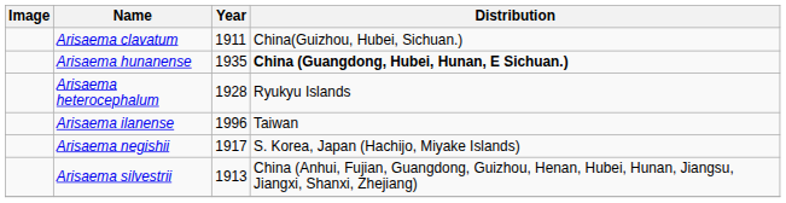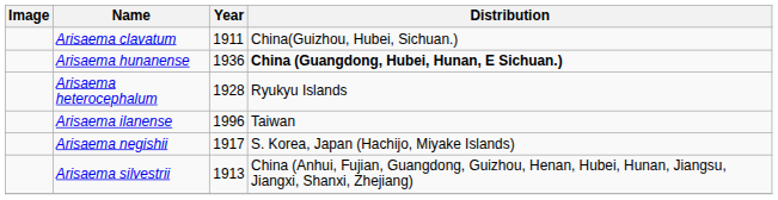Arisaema hunanense | Year: 1935 -> 1936
